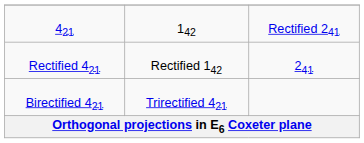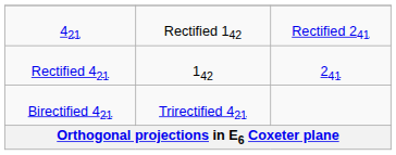421 | column 2: 142 -> Rectified 142
Rectified 421 | column 2: Rectified 142 -> 142
